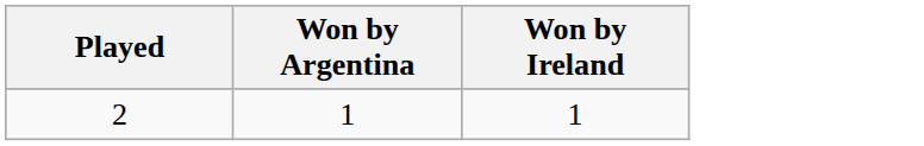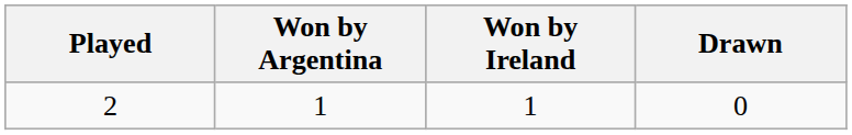+ column: Drawn | 0
